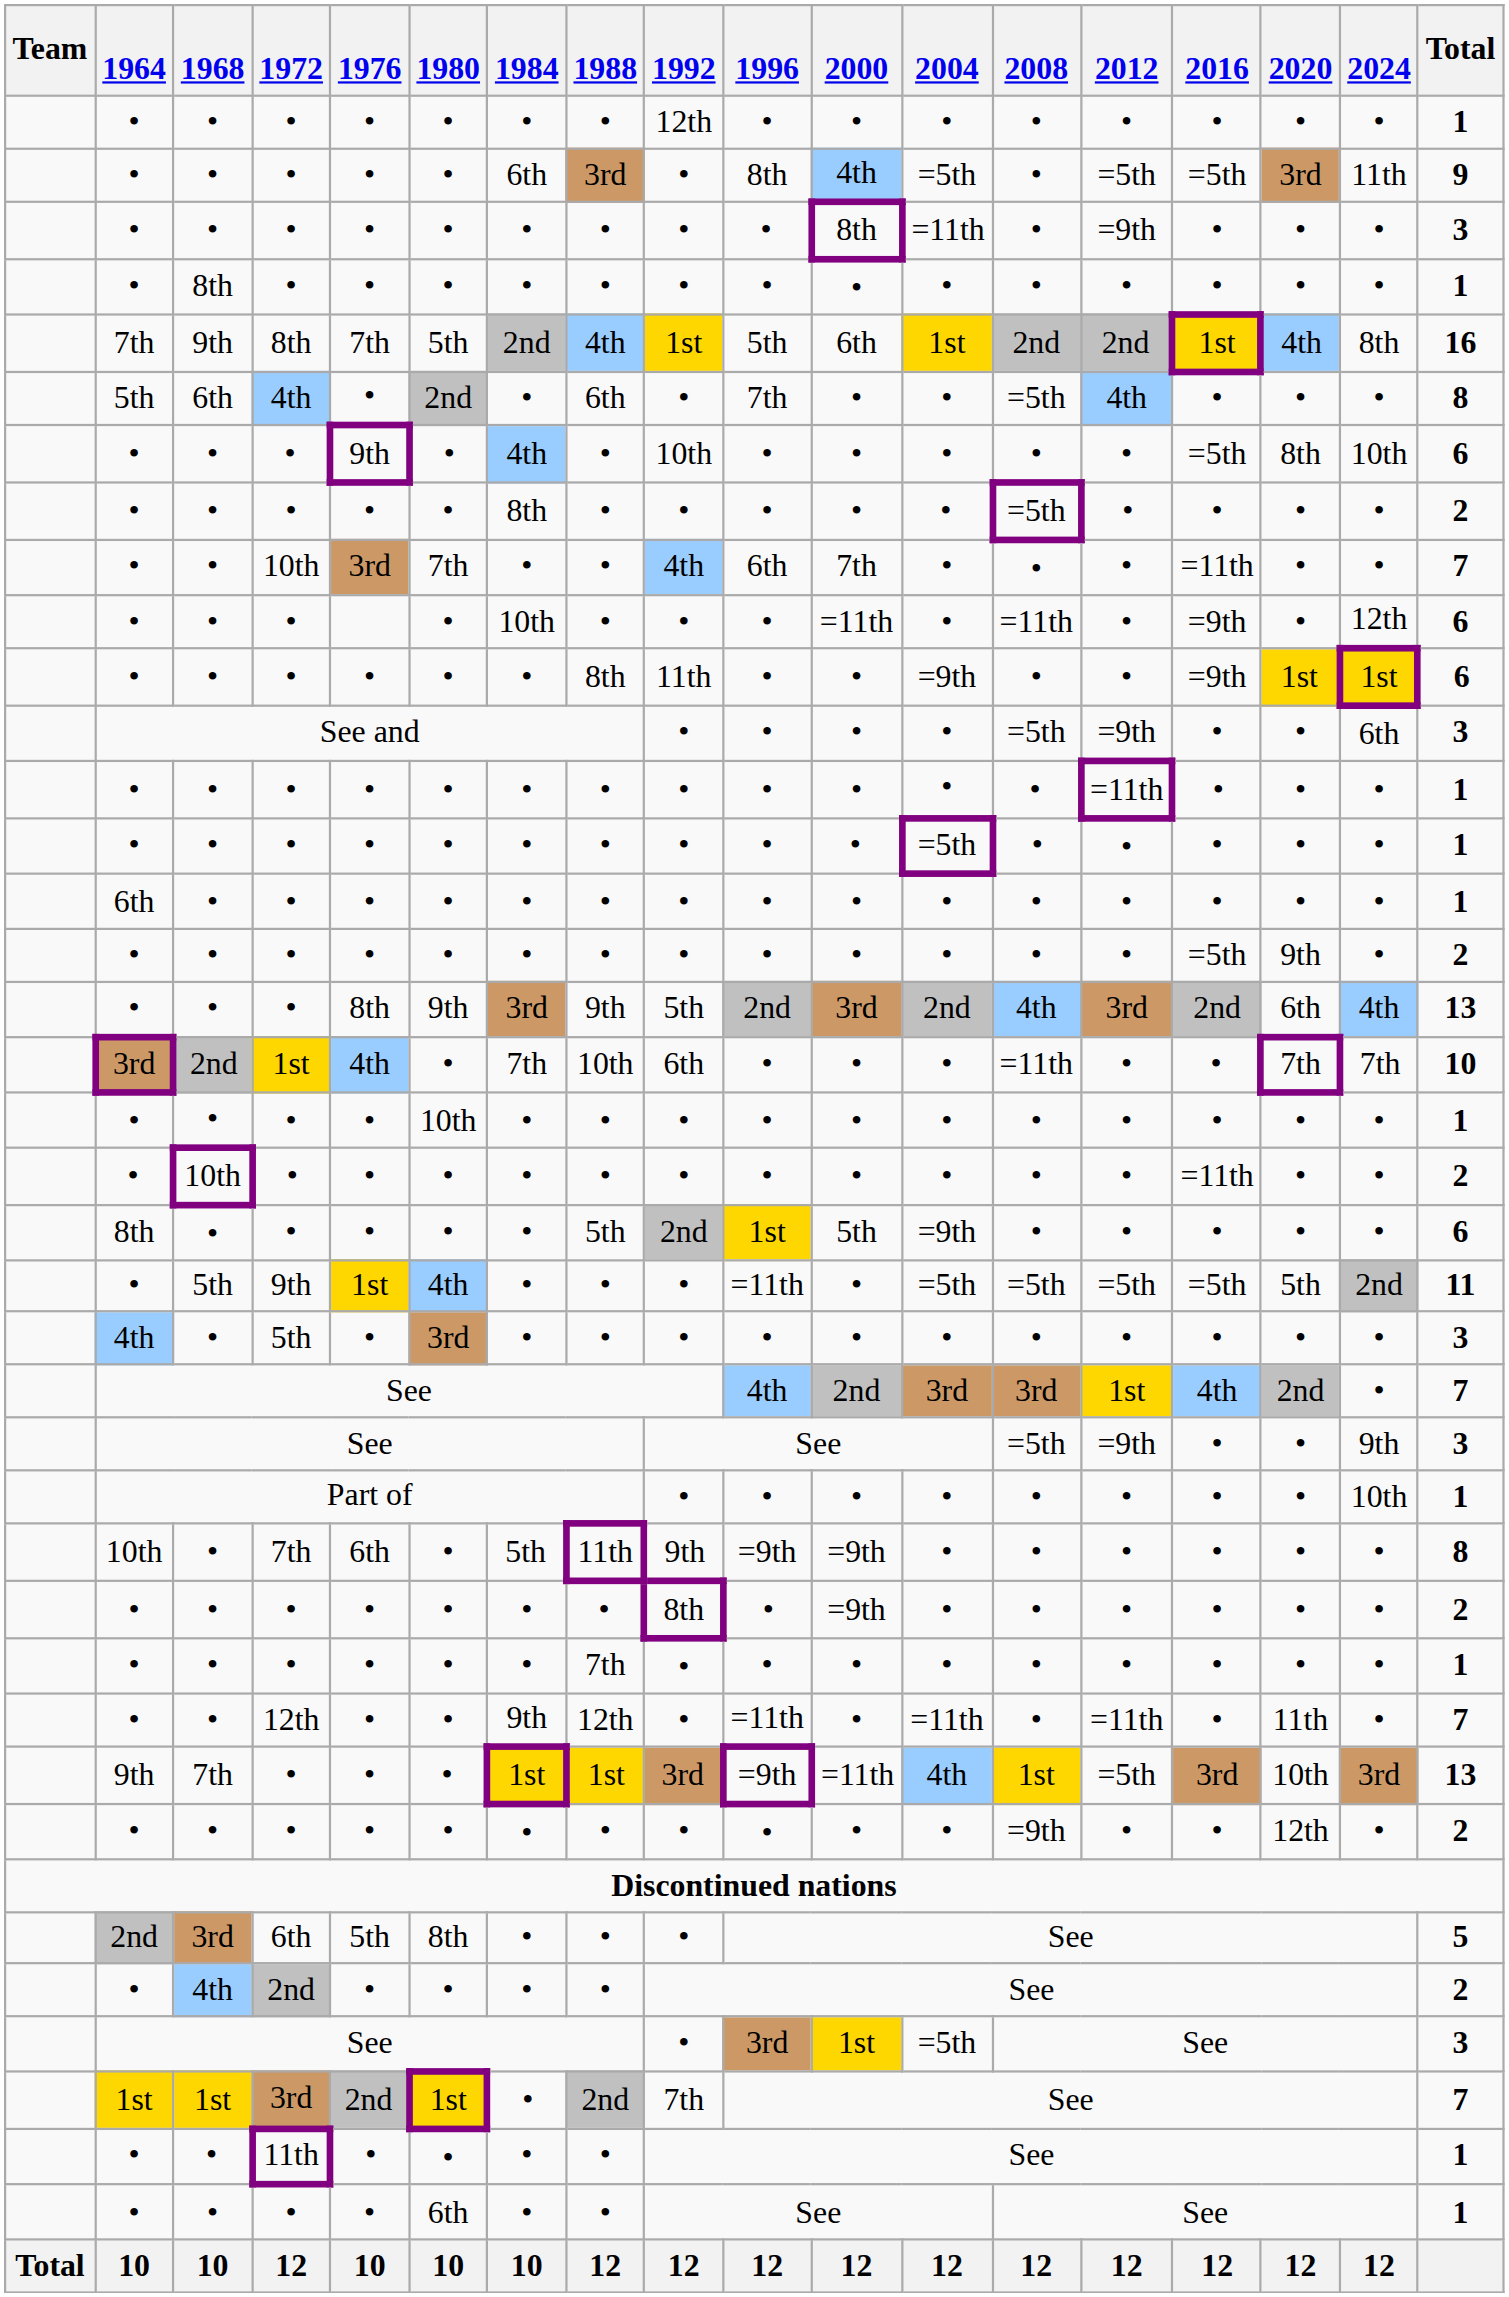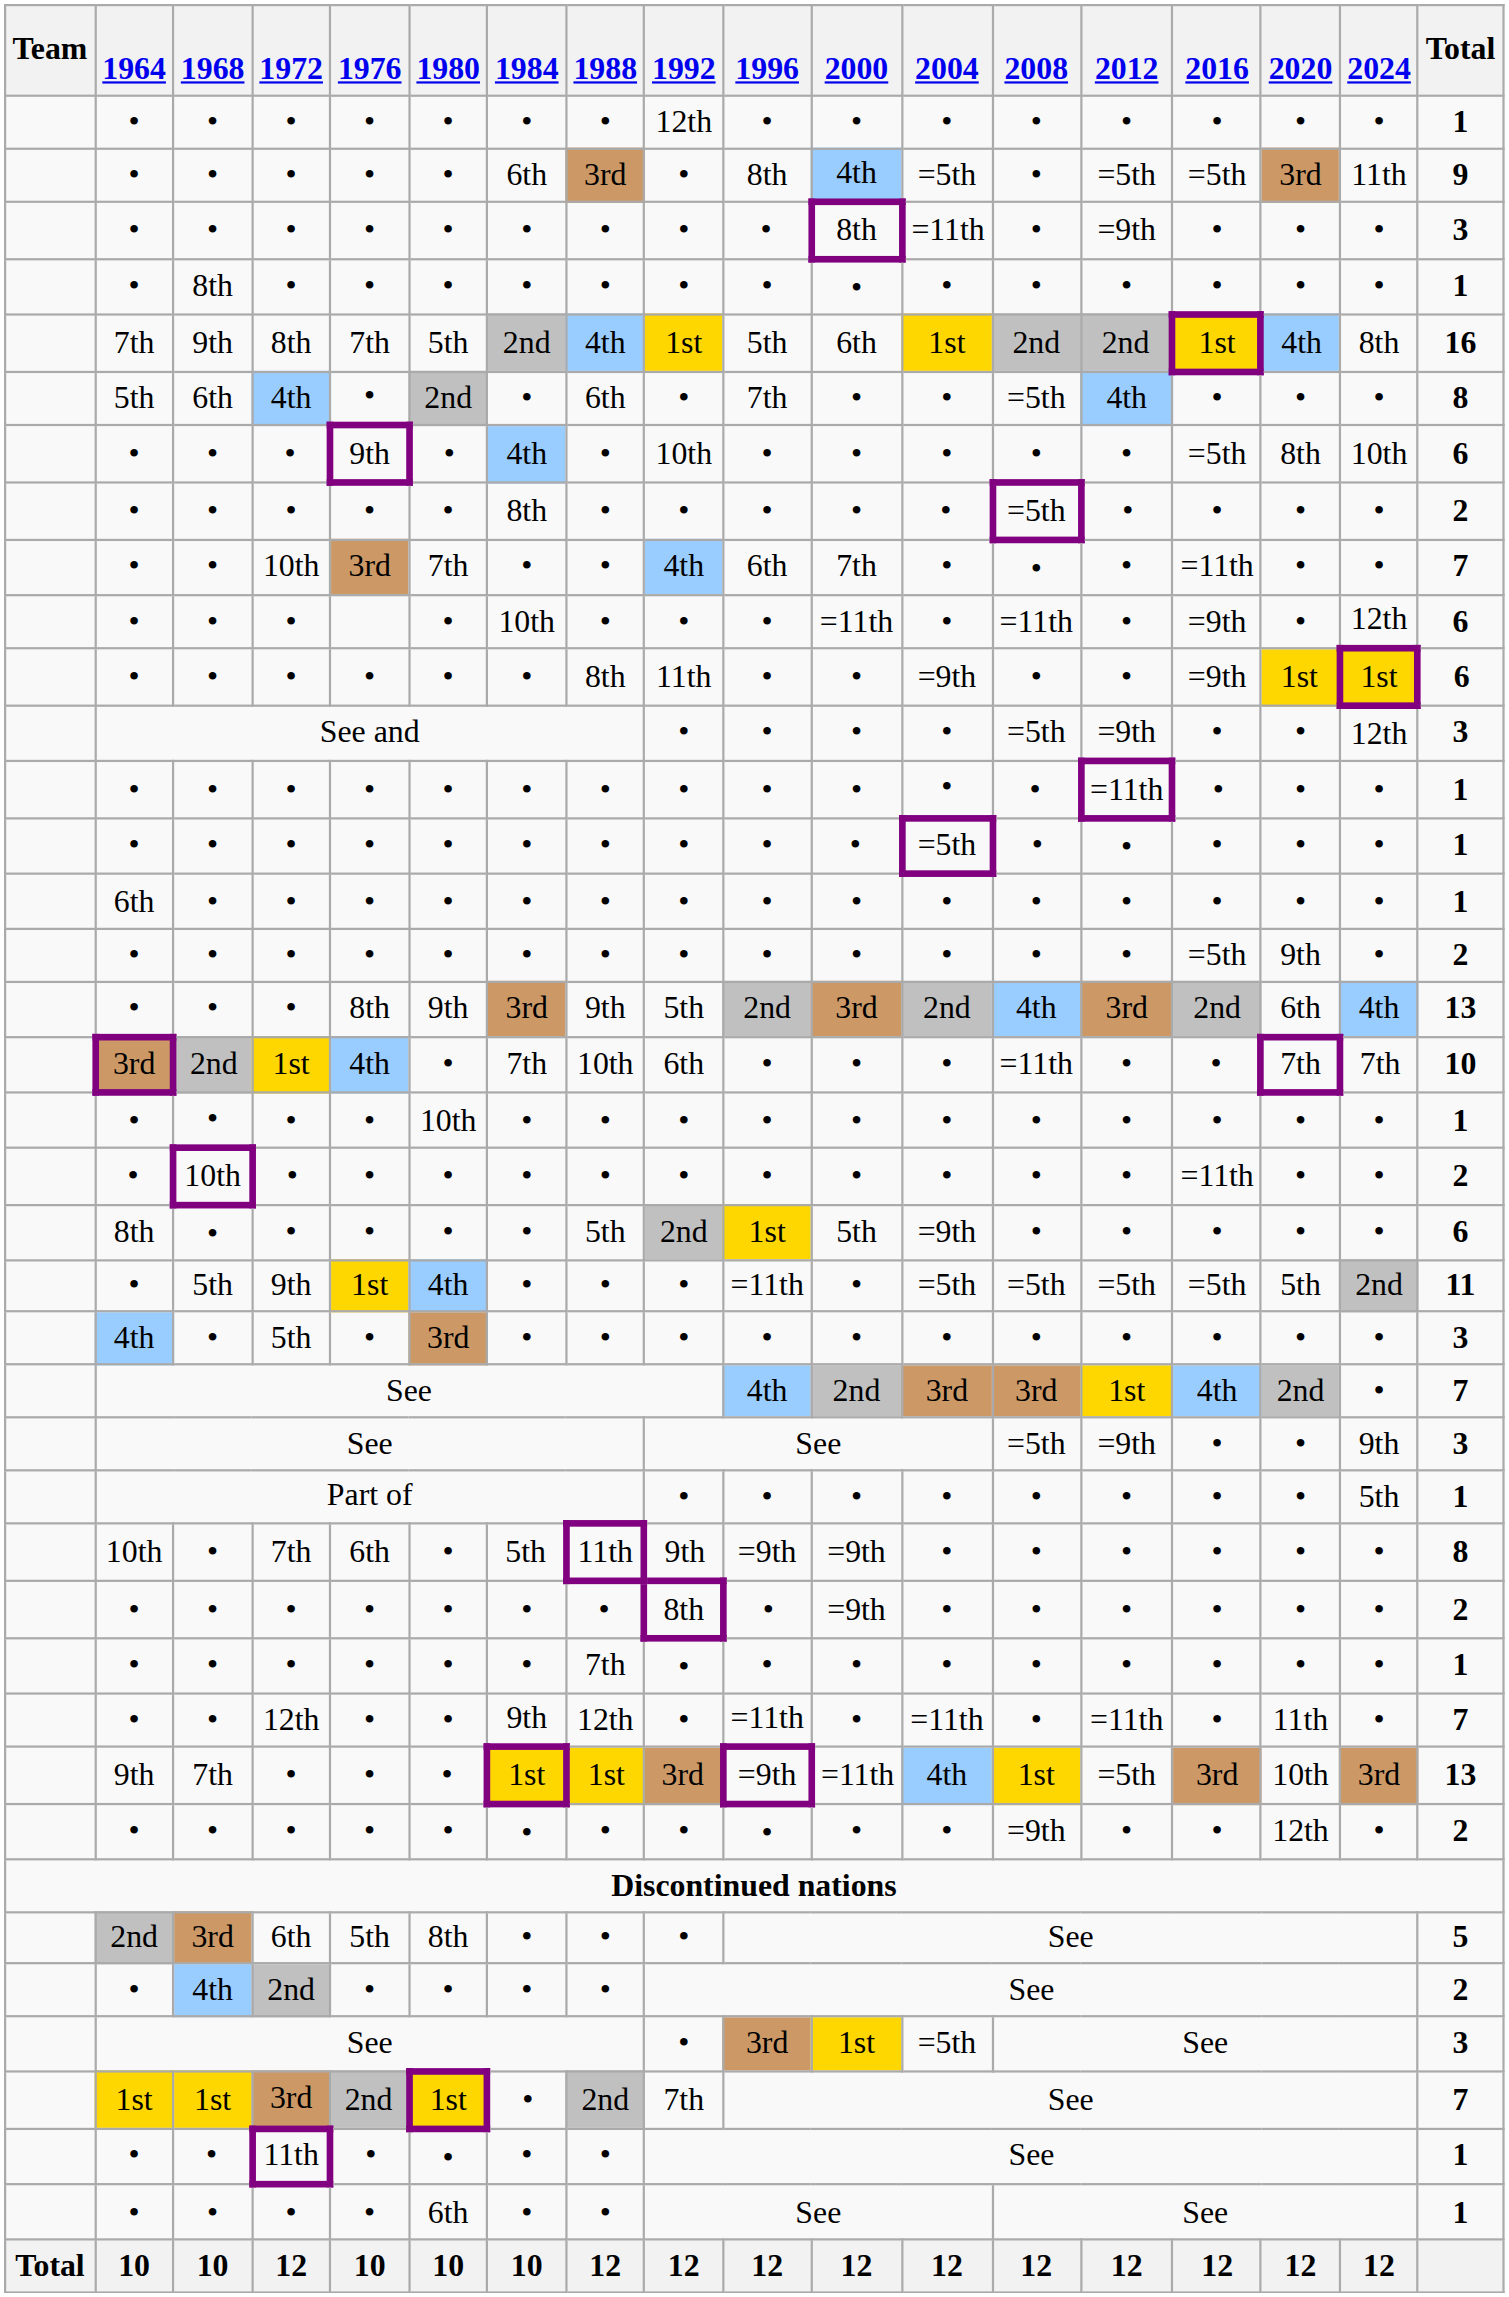See and | 2024: 6th -> 12th
Part of | 2024: 10th -> 5th
